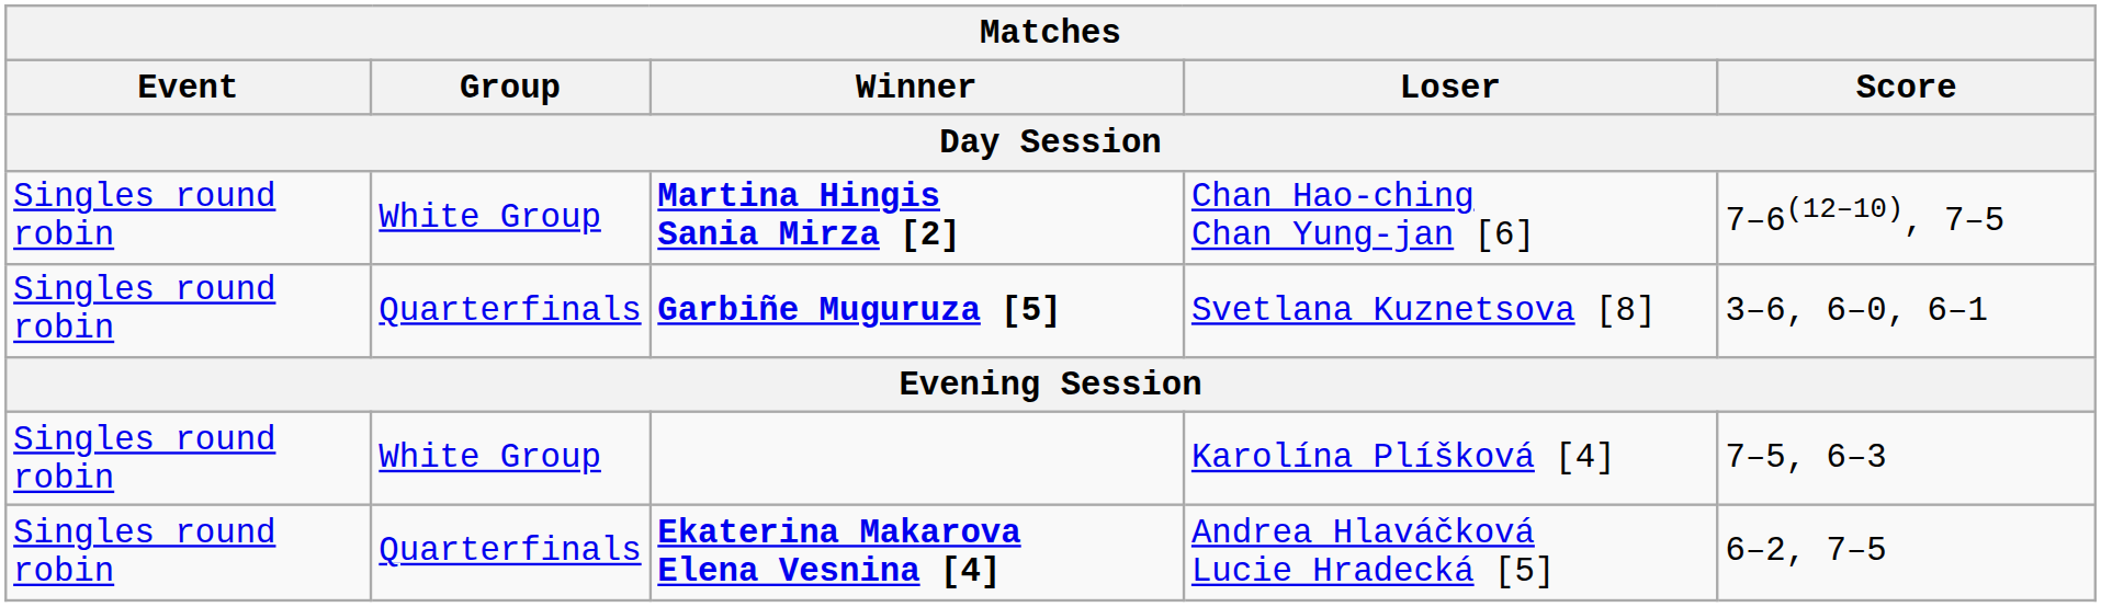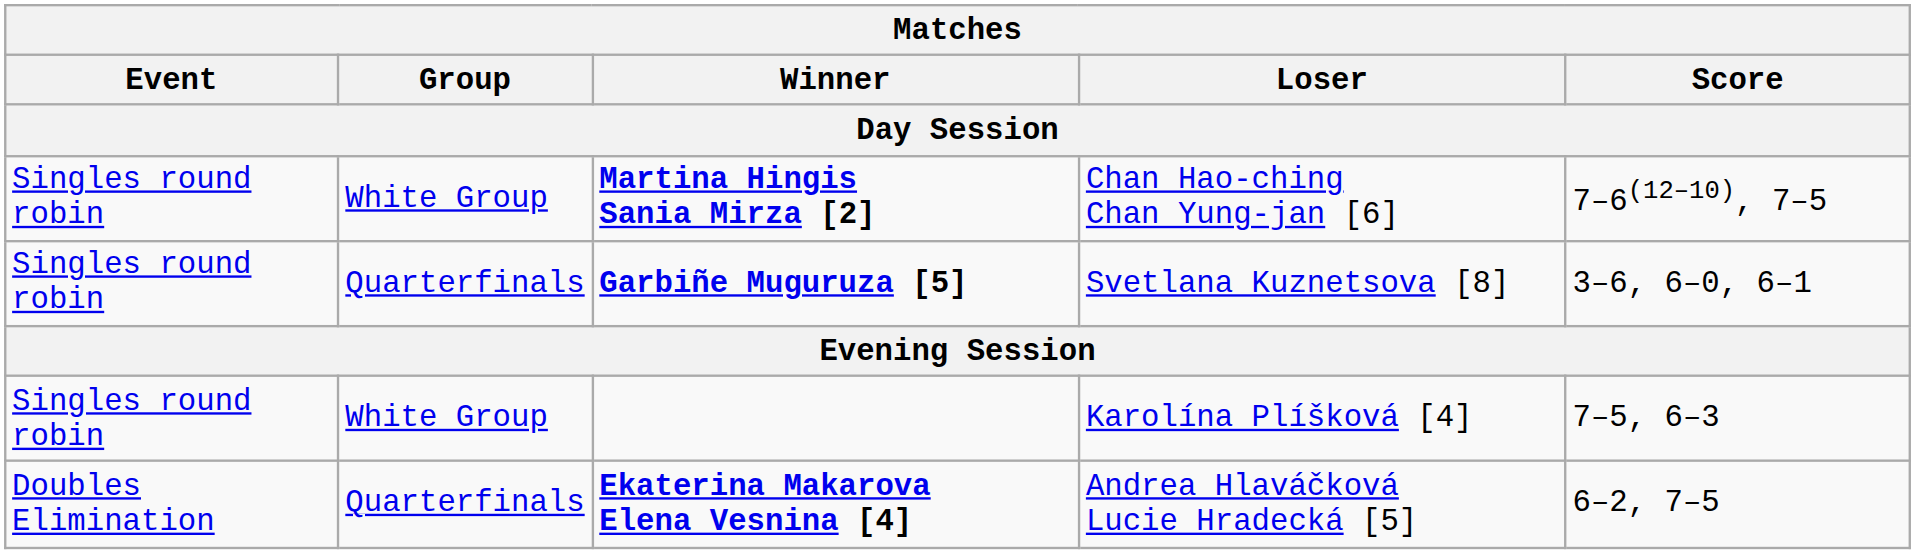Ekaterina Makarova Elena Vesnina [4] | Event: Singles round robin -> Doubles Elimination
